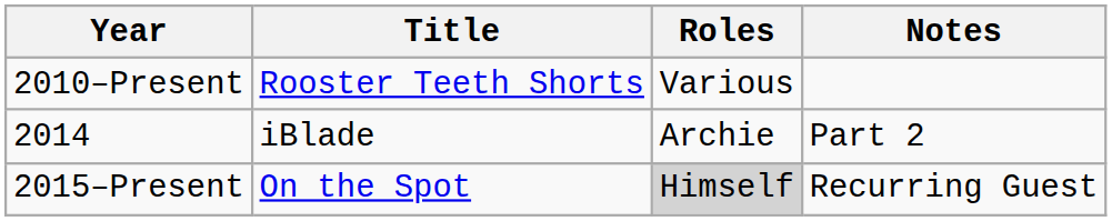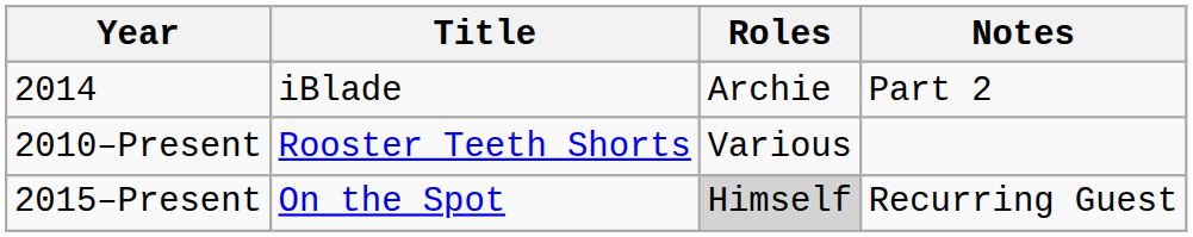rows swapped: 2010–Present <-> 2014
